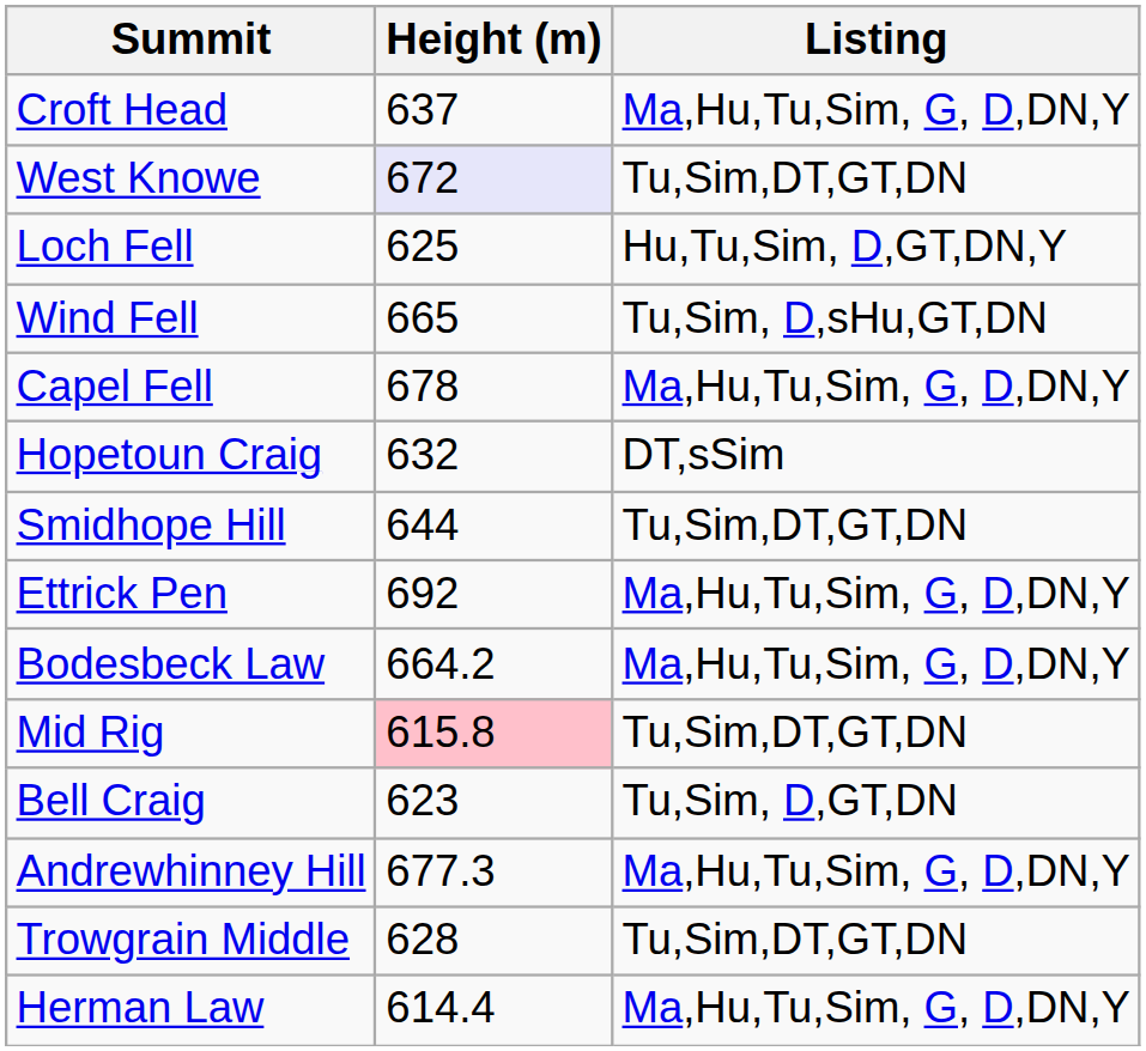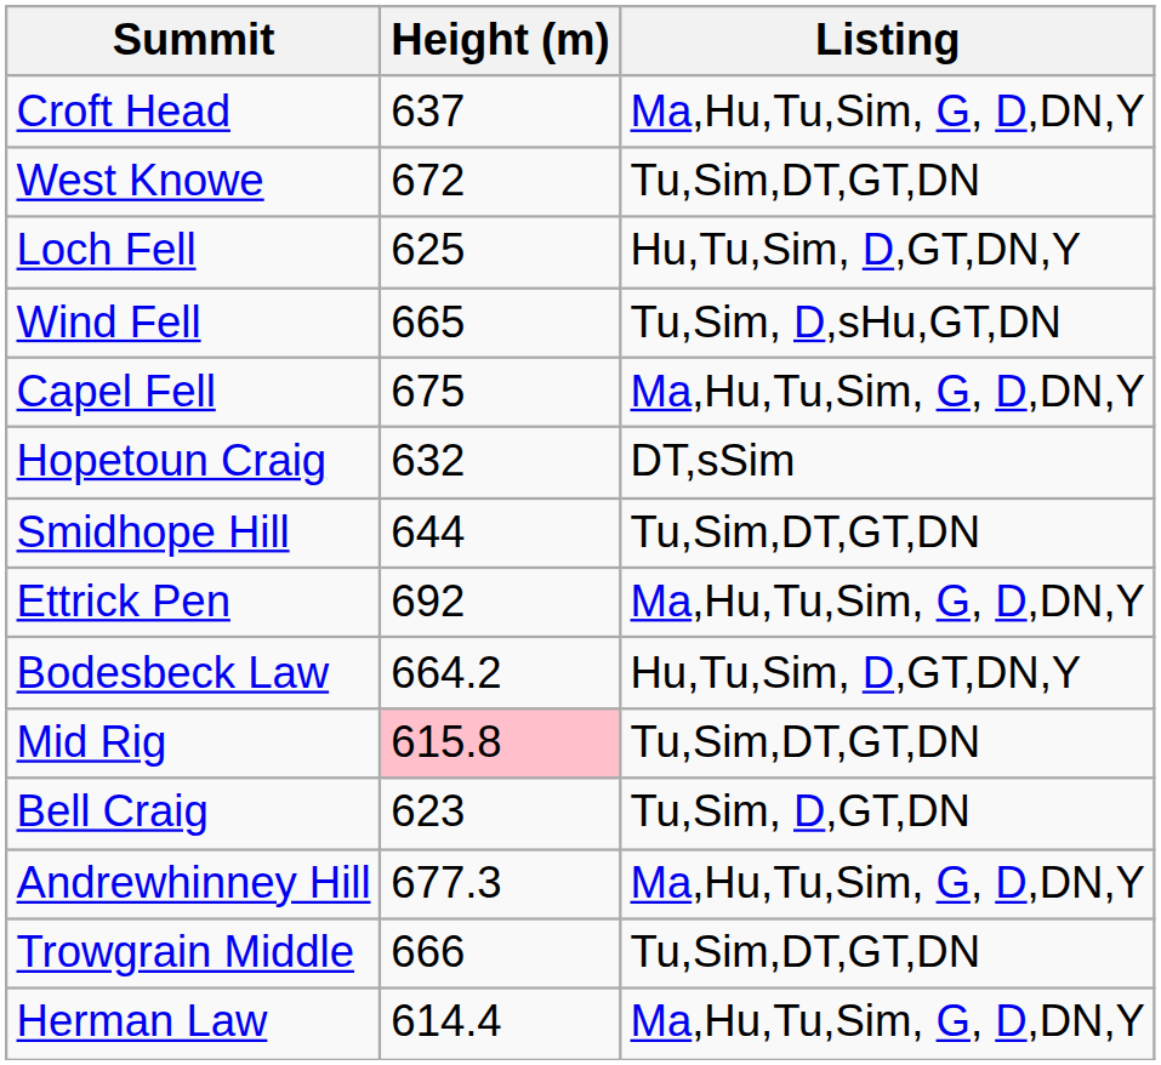West Knowe | Height (m): lavender background -> no background
Capel Fell | Height (m): 678 -> 675
Bodesbeck Law | Listing: Ma,Hu,Tu,Sim, G, D,DN,Y -> Hu,Tu,Sim, D,GT,DN,Y
Trowgrain Middle | Height (m): 628 -> 666
